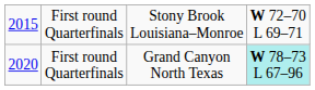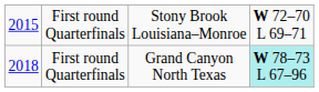First round Quarterfinals / Grand Canyon North Texas | column 1: 2020 -> 2018
